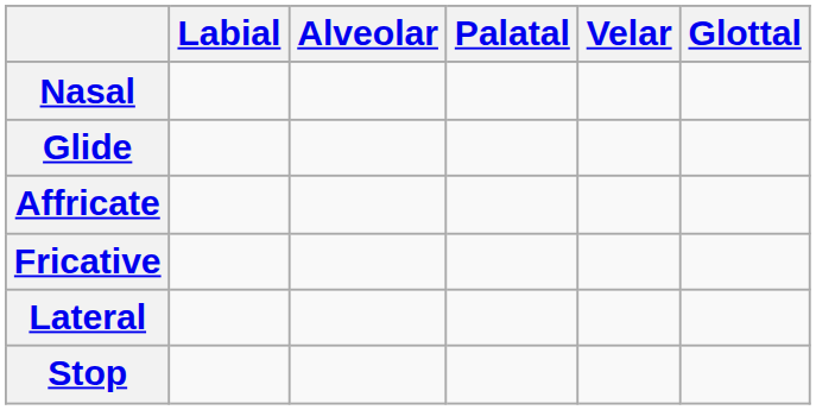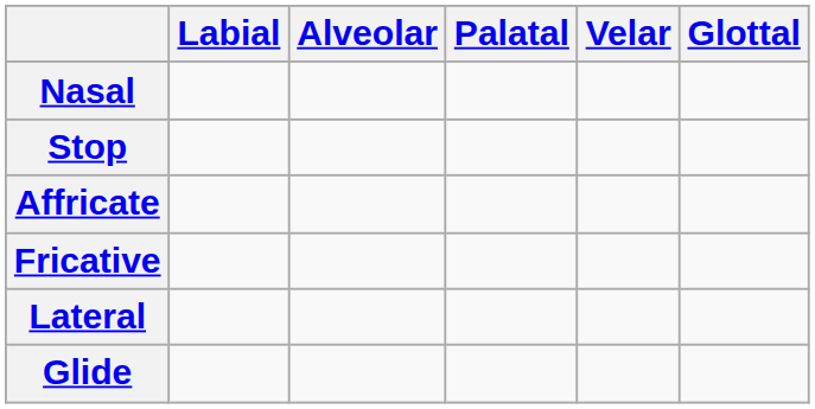rows swapped: Stop <-> Glide
